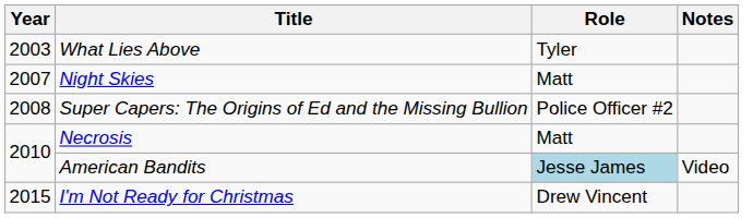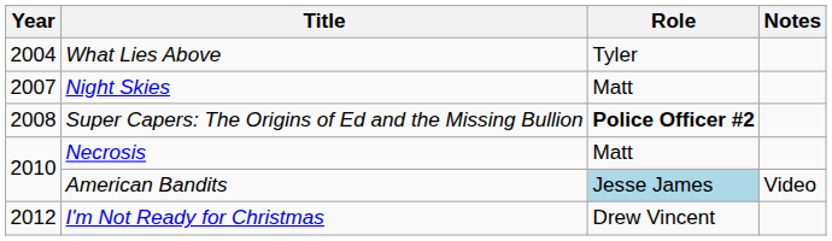What Lies Above | Year: 2003 -> 2004
Super Capers: The Origins of Ed and the Missing Bullion | Role: normal -> bold
I'm Not Ready for Christmas | Year: 2015 -> 2012
